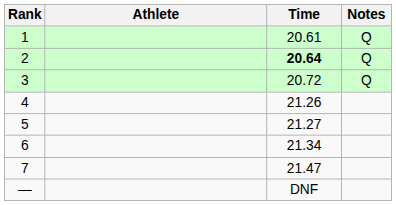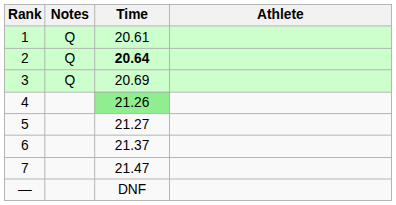columns swapped: Athlete <-> Notes
3 | Time: 20.72 -> 20.69
4 | Time: no background -> lightgreen background
6 | Time: 21.34 -> 21.37
